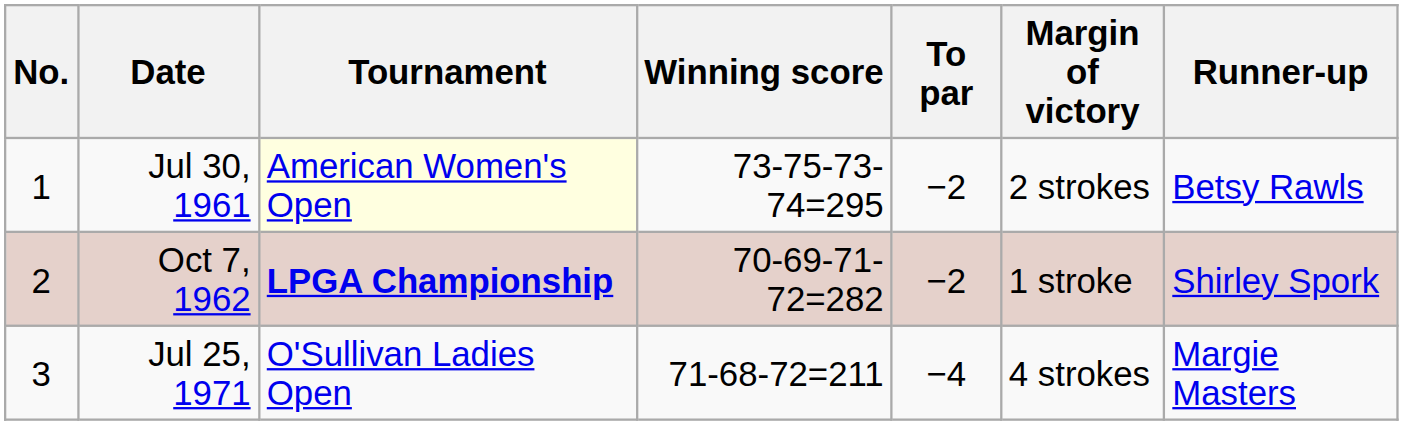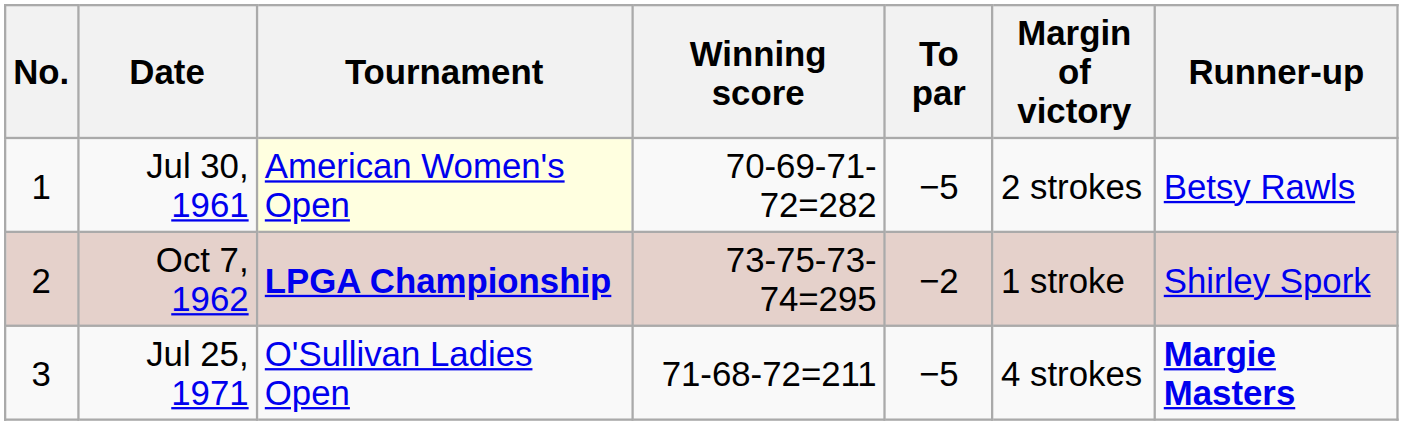Jul 30, 1961 | Winning score: 73-75-73-74=295 -> 70-69-71-72=282
Jul 30, 1961 | To par: −2 -> −5
Oct 7, 1962 | Winning score: 70-69-71-72=282 -> 73-75-73-74=295
Jul 25, 1971 | To par: −4 -> −5
Jul 25, 1971 | Runner-up: normal -> bold
